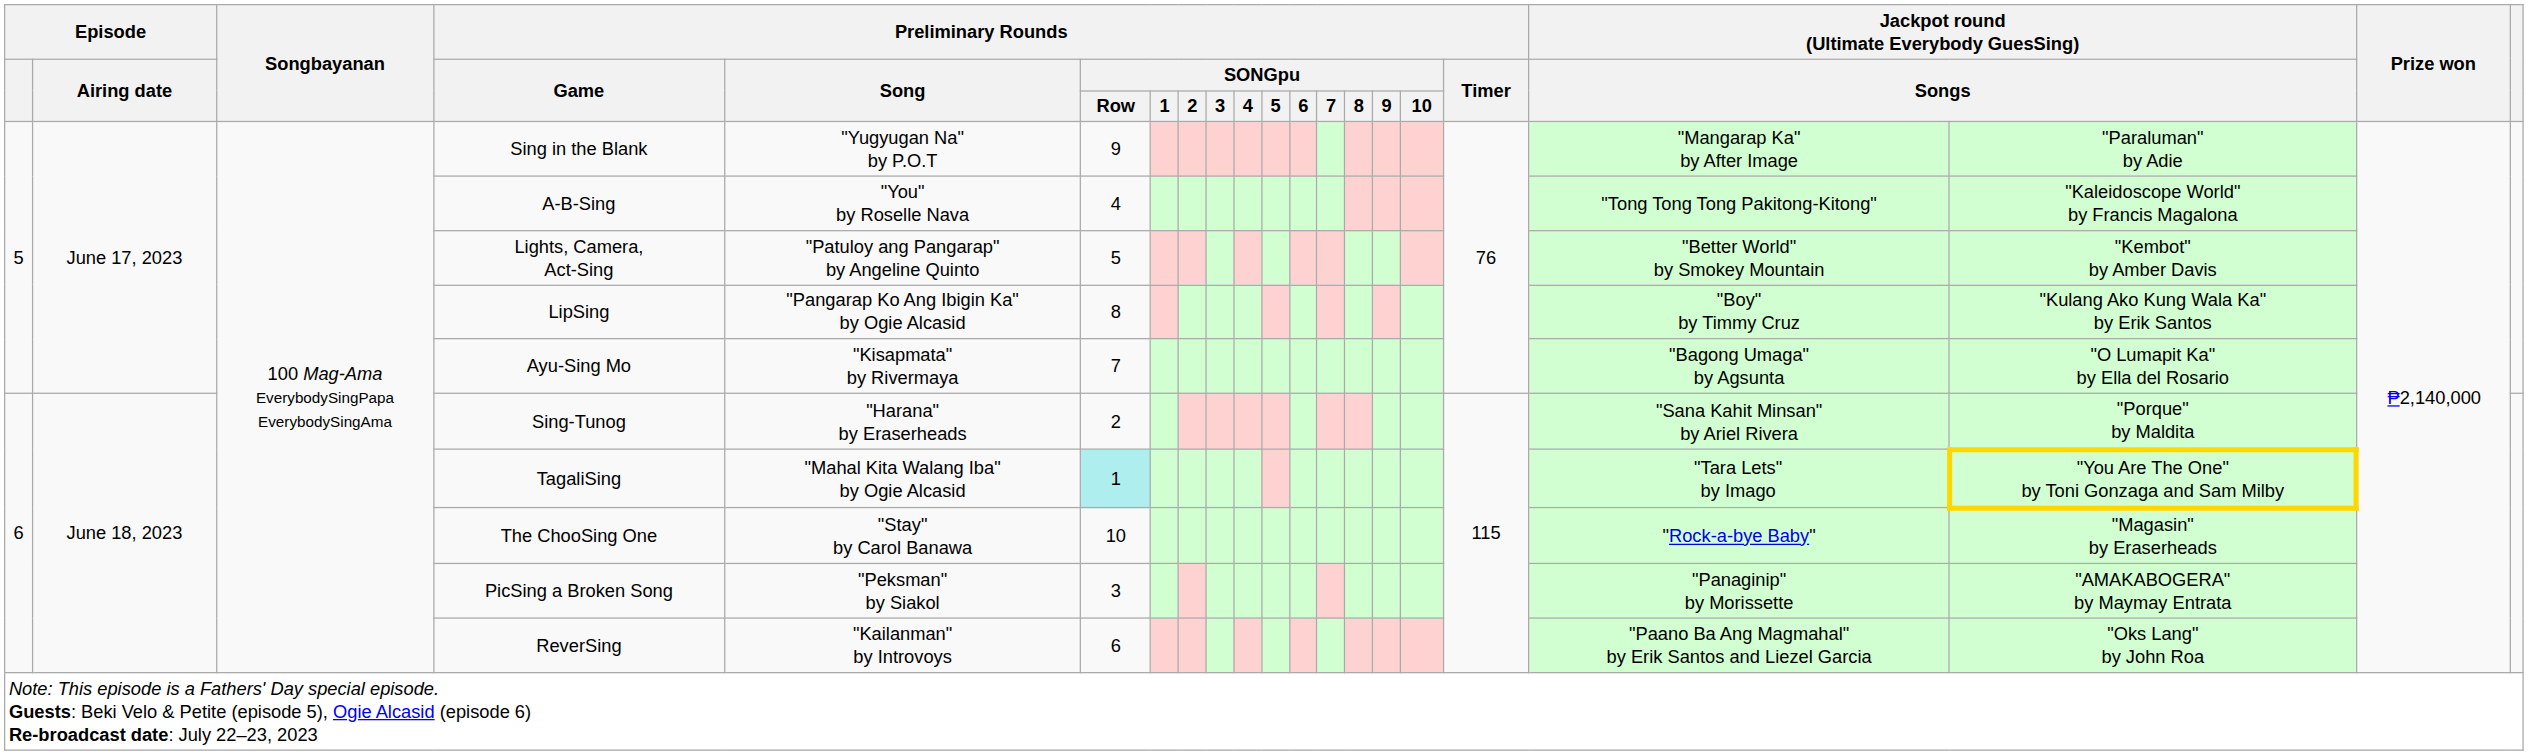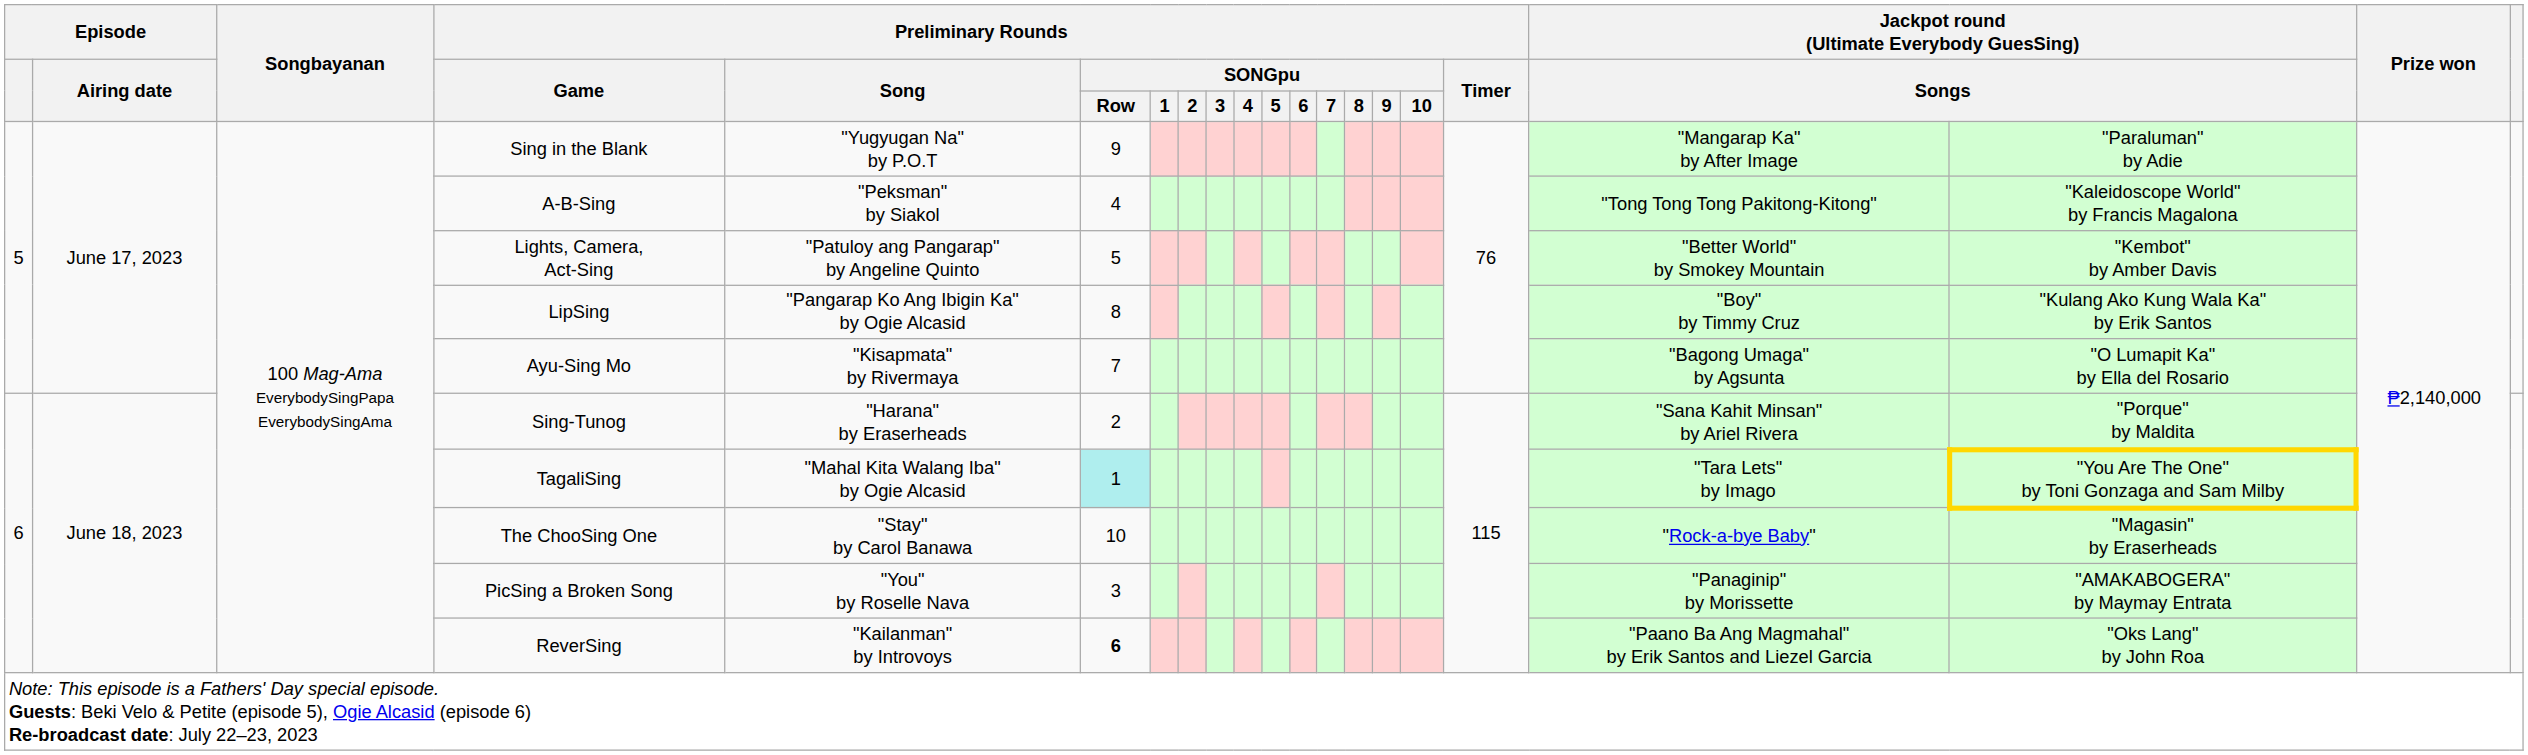A-B-Sing | Preliminary Rounds / Song: "You" by Roselle Nava -> "Peksman" by Siakol
PicSing a Broken Song | Preliminary Rounds / Song: "Peksman" by Siakol -> "You" by Roselle Nava
ReverSing | Preliminary Rounds / SONGpu / Row: normal -> bold
